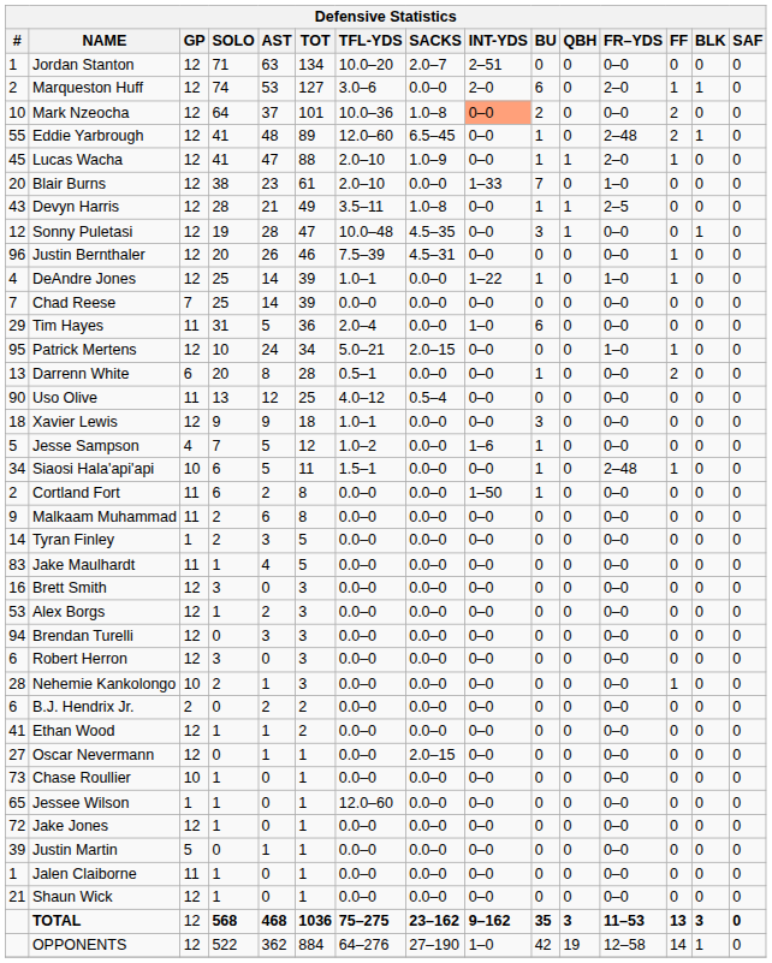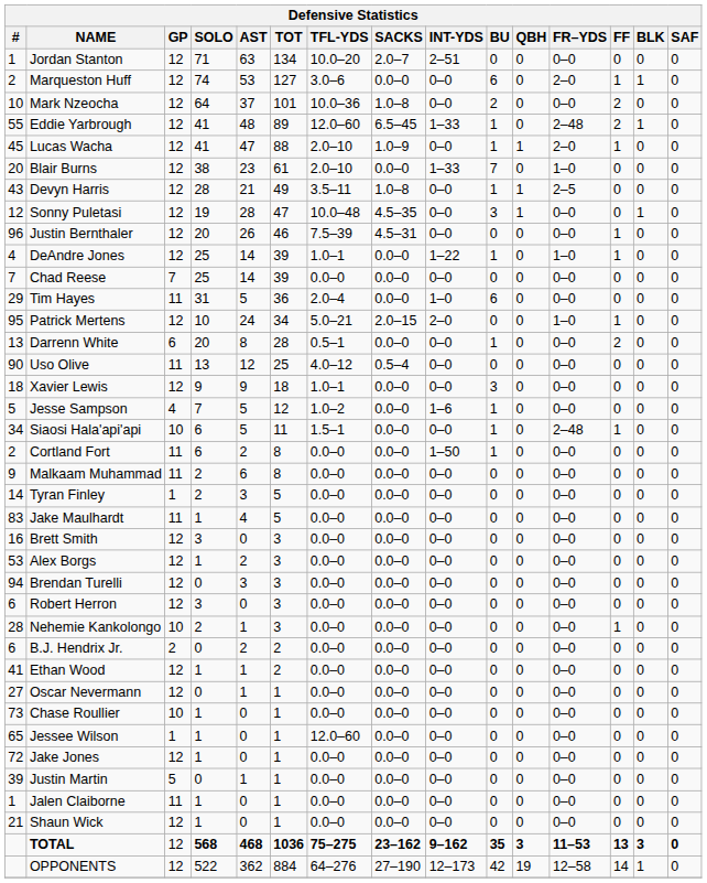Marqueston Huff | INT-YDS: 2–0 -> 0–0
Mark Nzeocha | INT-YDS: lightsalmon background -> no background
Eddie Yarbrough | INT-YDS: 0–0 -> 1–33
Patrick Mertens | INT-YDS: 0–0 -> 2–0
Oscar Nevermann | SACKS: 2.0–15 -> 0.0–0
OPPONENTS | INT-YDS: 1–0 -> 12–173
